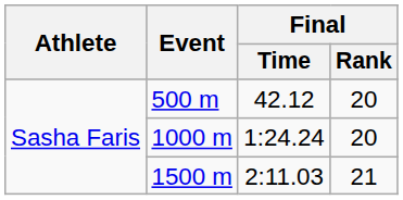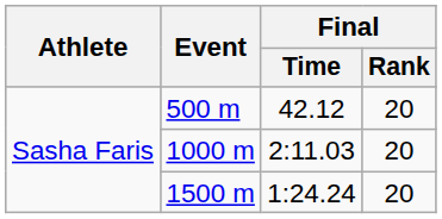1000 m | Final / Time: 1:24.24 -> 2:11.03
1500 m | Final / Time: 2:11.03 -> 1:24.24
1500 m | Final / Rank: 21 -> 20
